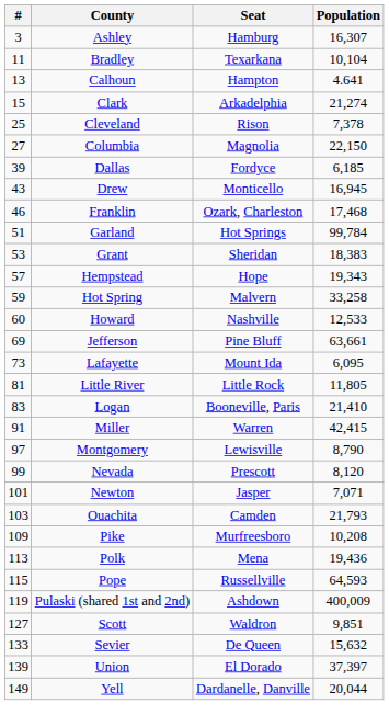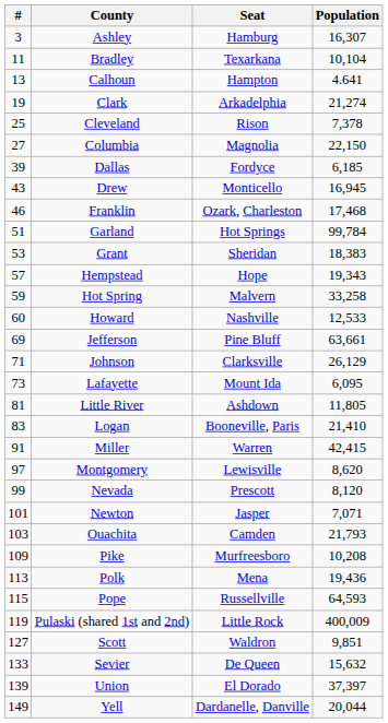Clark | #: 15 -> 19
+ row: 71 | Johnson | Clarksville | 26,129
Little River | Seat: Little Rock -> Ashdown
Montgomery | Population: 8,790 -> 8,620
Pulaski (shared 1st and 2nd) | Seat: Ashdown -> Little Rock
